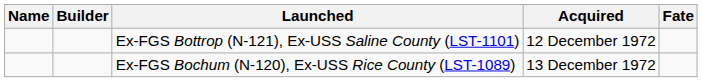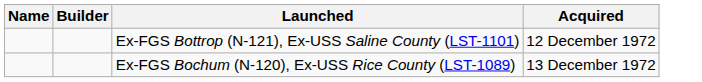- column: Fate
